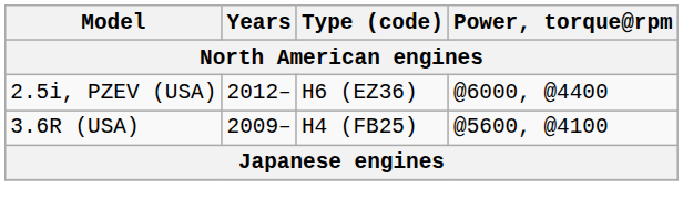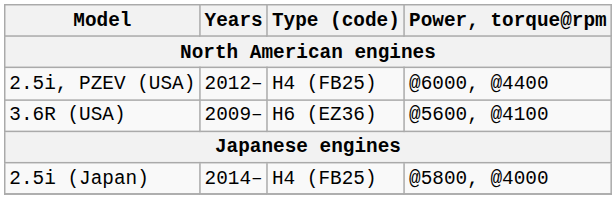2.5i, PZEV (USA) | Type (code): H6 (EZ36) -> H4 (FB25)
3.6R (USA) | Type (code): H4 (FB25) -> H6 (EZ36)
+ row: 2.5i (Japan) | 2014– | H4 (FB25) | @5800, @4000
